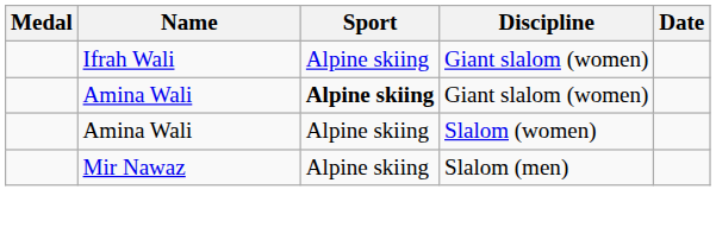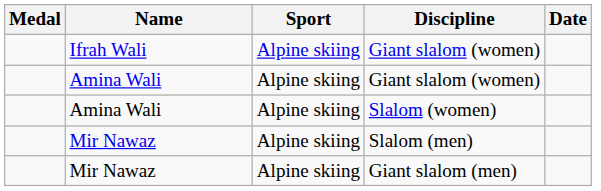Amina Wali / Giant slalom (women) | Sport: bold -> normal
+ row: Mir Nawaz | Alpine skiing | Giant slalom (men)
